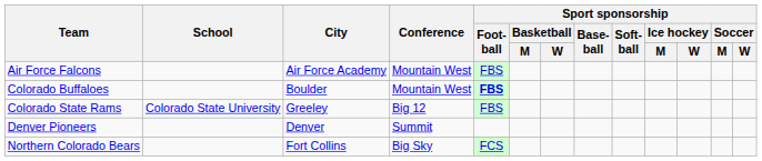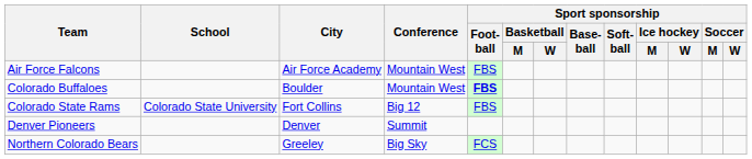Colorado State Rams | City: Greeley -> Fort Collins
Northern Colorado Bears | City: Fort Collins -> Greeley
